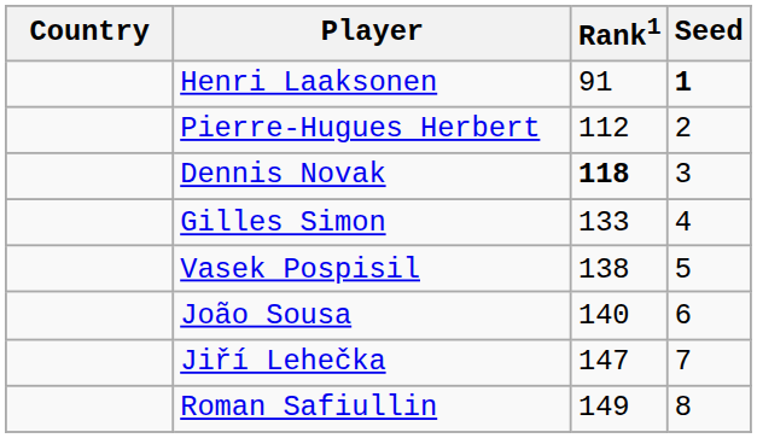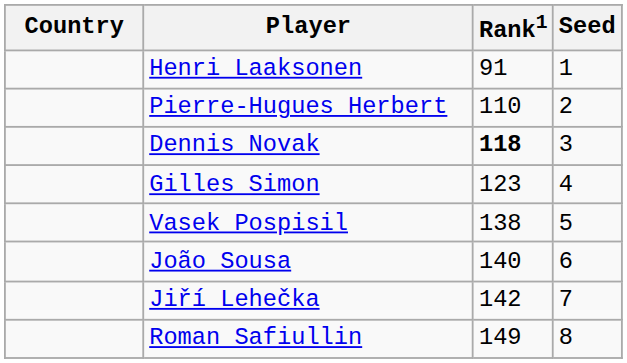Henri Laaksonen | Seed: bold -> normal
Pierre-Hugues Herbert | Rank1: 112 -> 110
Gilles Simon | Rank1: 133 -> 123
Jiří Lehečka | Rank1: 147 -> 142
